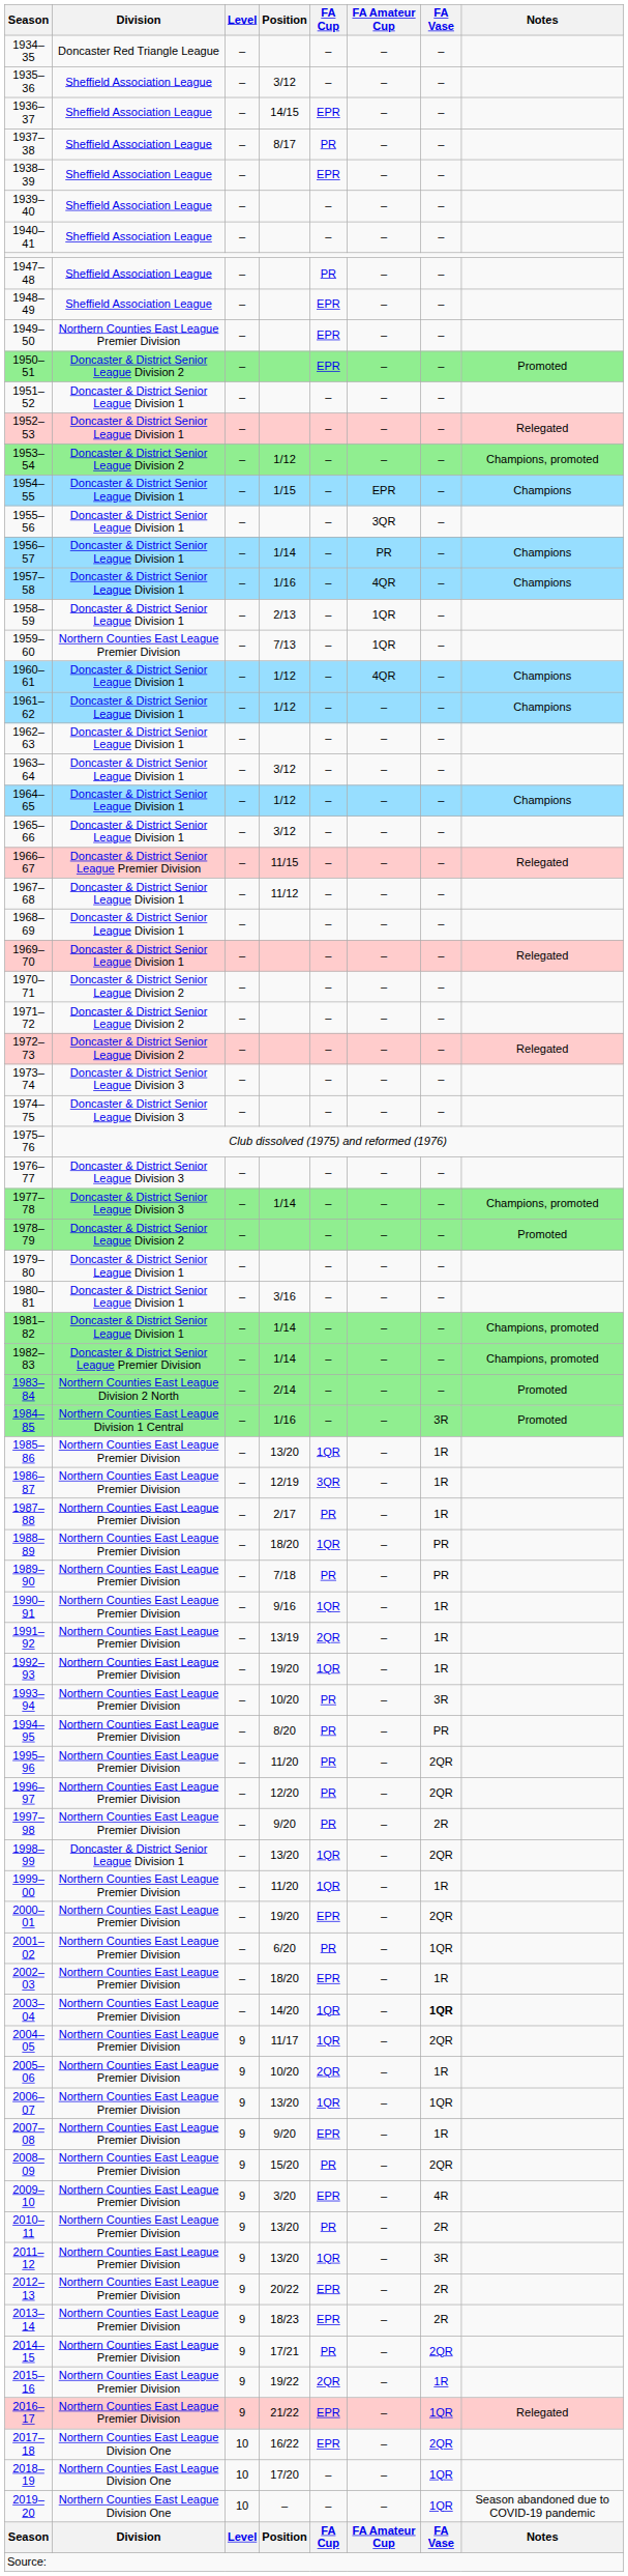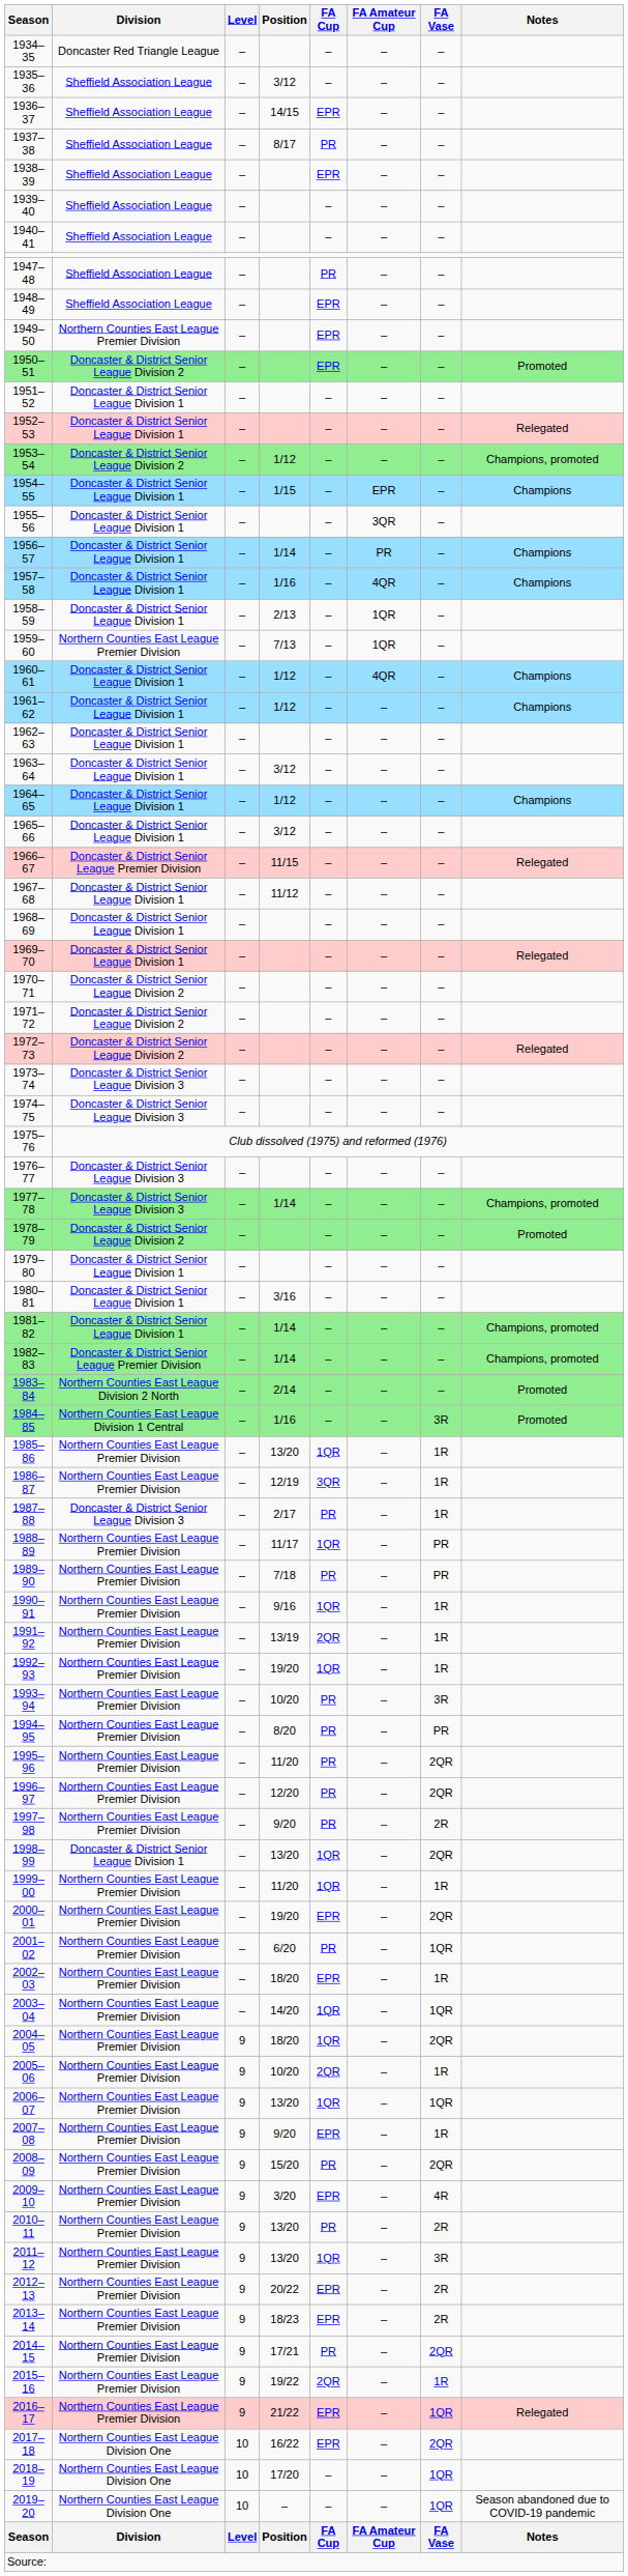1987–88 | Division: Northern Counties East League Premier Division -> Doncaster & District Senior League Division 3
1988–89 | Position: 18/20 -> 11/17
2003–04 | FA Vase: bold -> normal
2004–05 | Position: 11/17 -> 18/20
